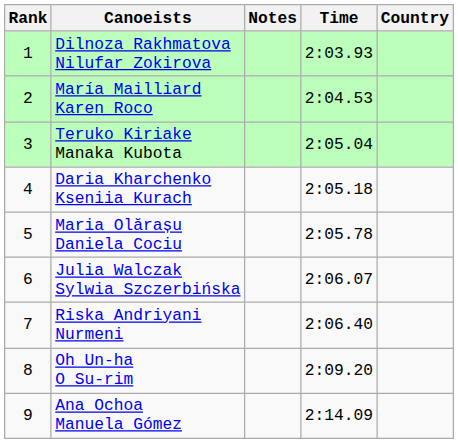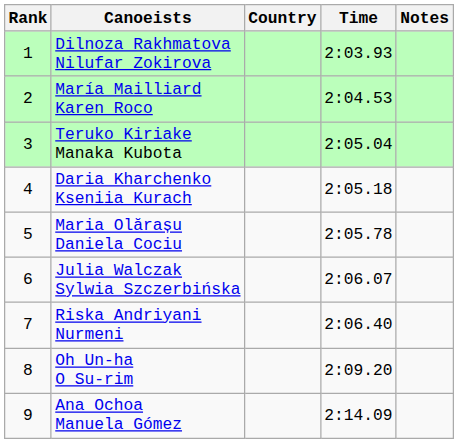columns swapped: Country <-> Notes
